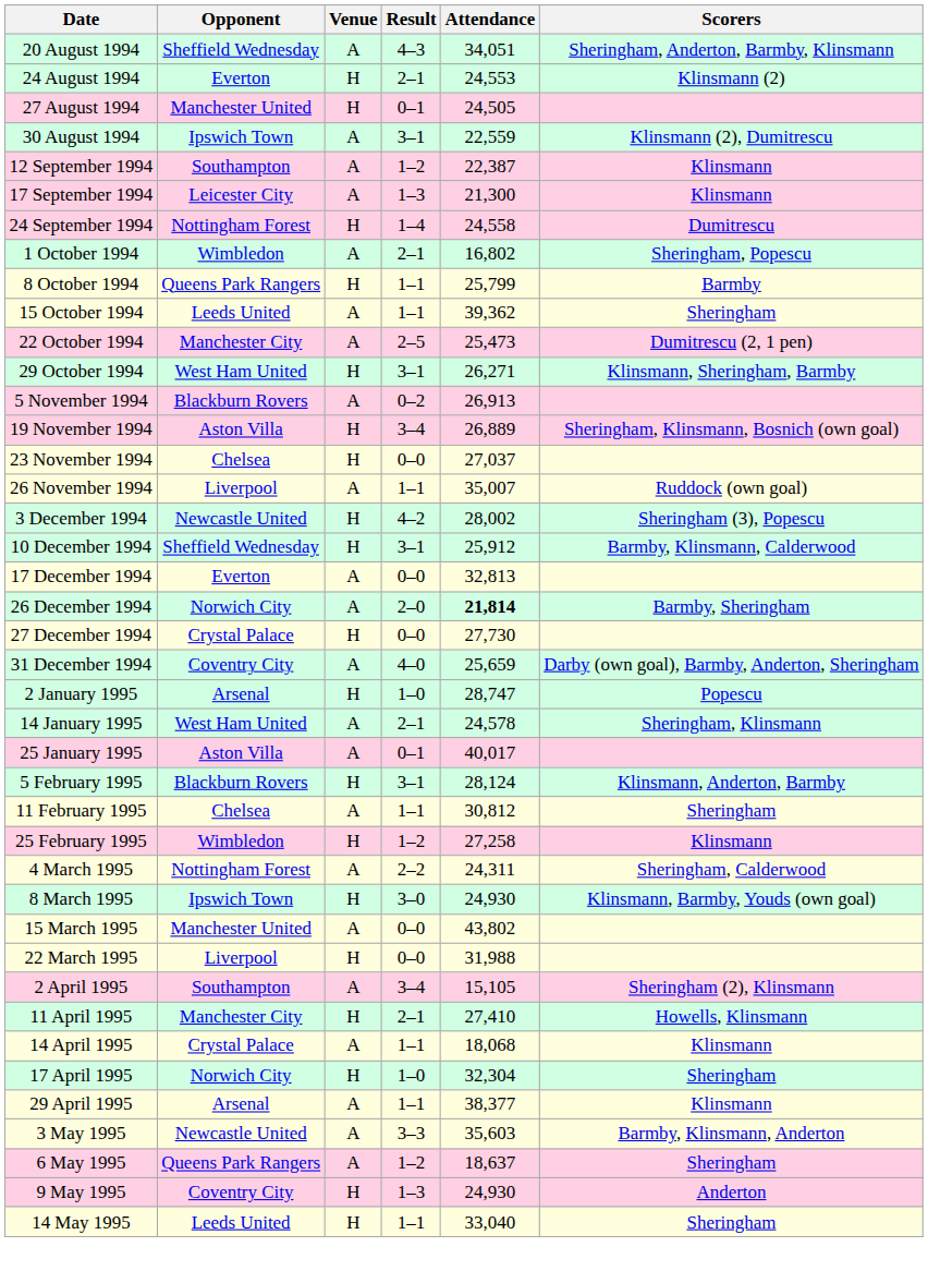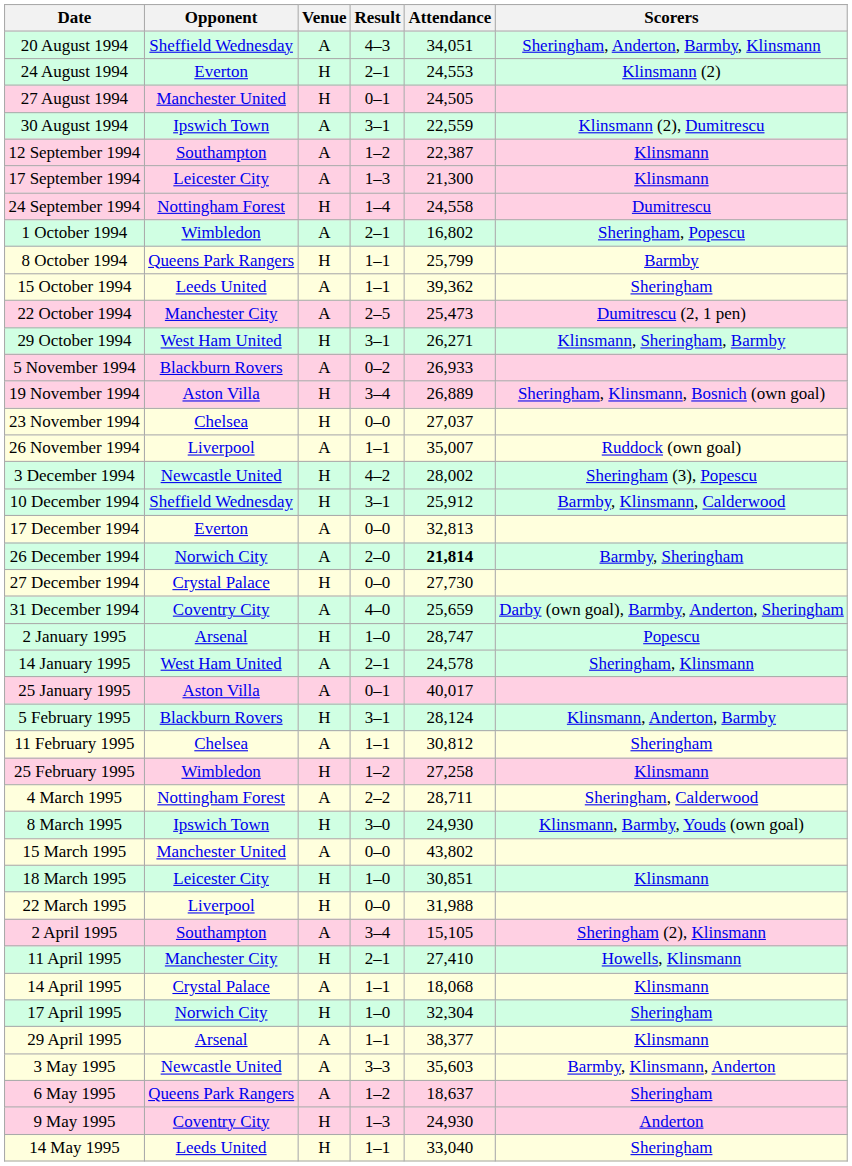5 November 1994 | Attendance: 26,913 -> 26,933
4 March 1995 | Attendance: 24,311 -> 28,711
+ row: 18 March 1995 | Leicester City | H | 1–0 | 30,851 | Klinsmann
